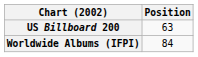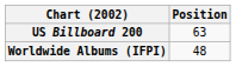Worldwide Albums (IFPI) | Position: 84 -> 48
